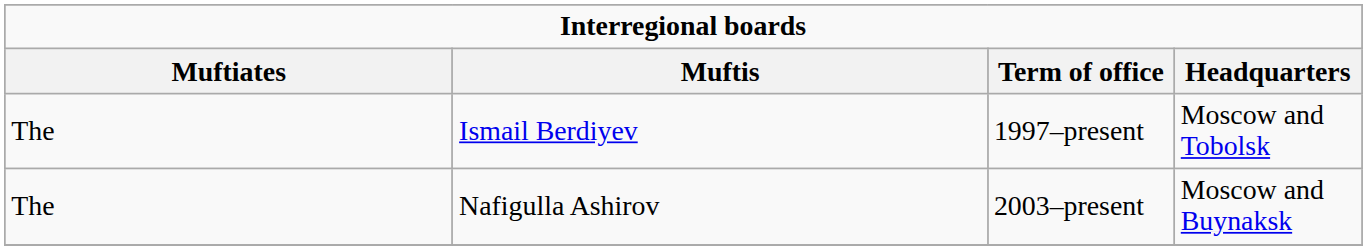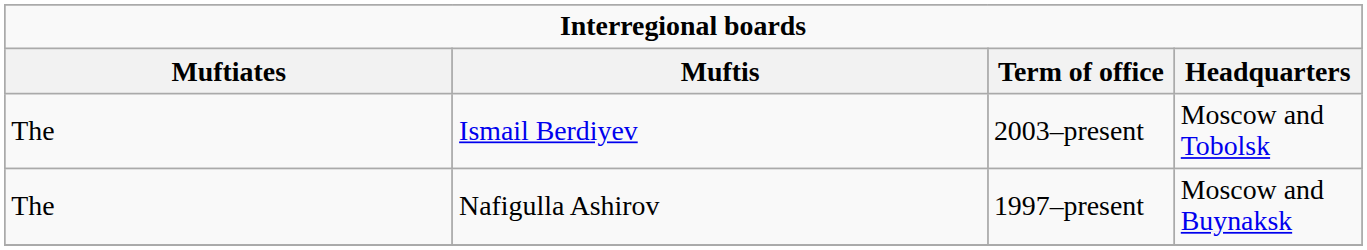Ismail Berdiyev | Term of office: 1997–present -> 2003–present
Nafigulla Ashirov | Term of office: 2003–present -> 1997–present
